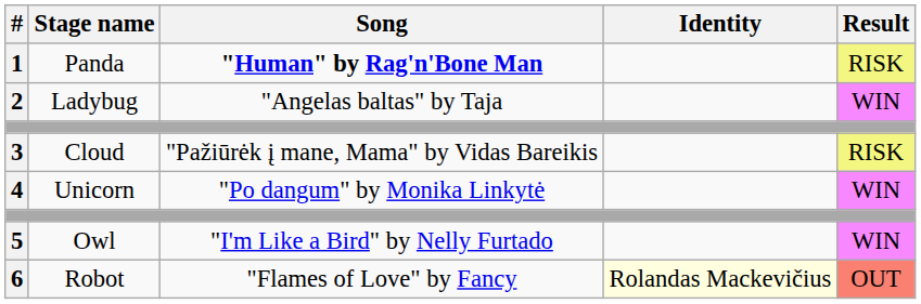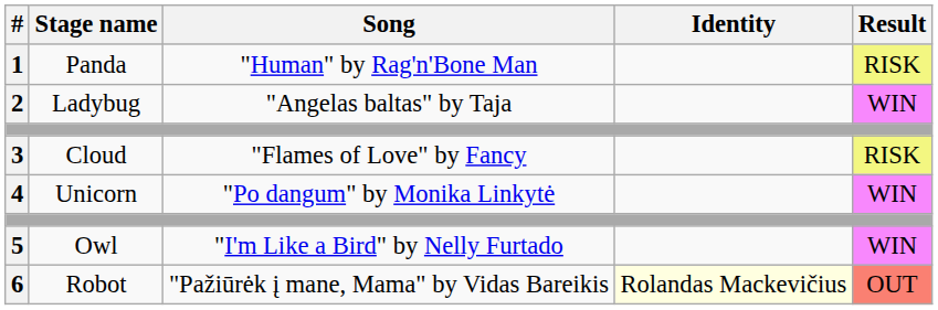1 | Song: bold -> normal
3 | Song: "Pažiūrėk į mane, Mama" by Vidas Bareikis -> "Flames of Love" by Fancy
6 | Song: "Flames of Love" by Fancy -> "Pažiūrėk į mane, Mama" by Vidas Bareikis
